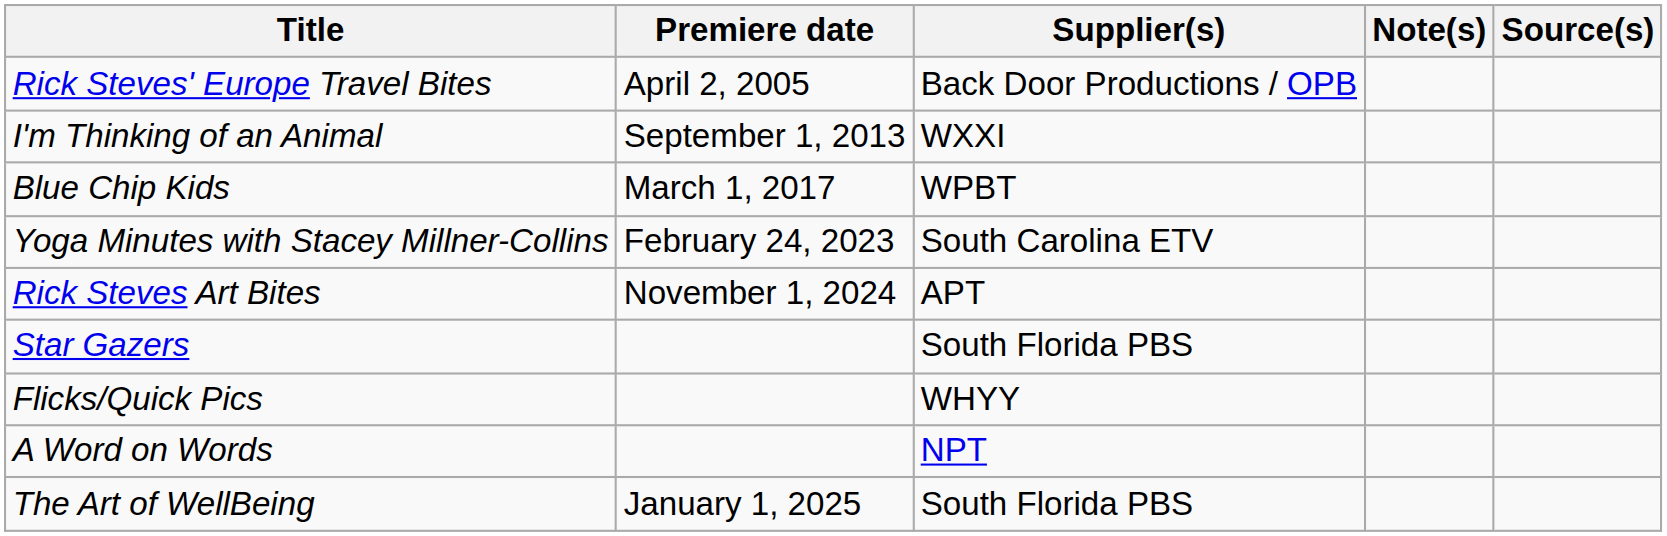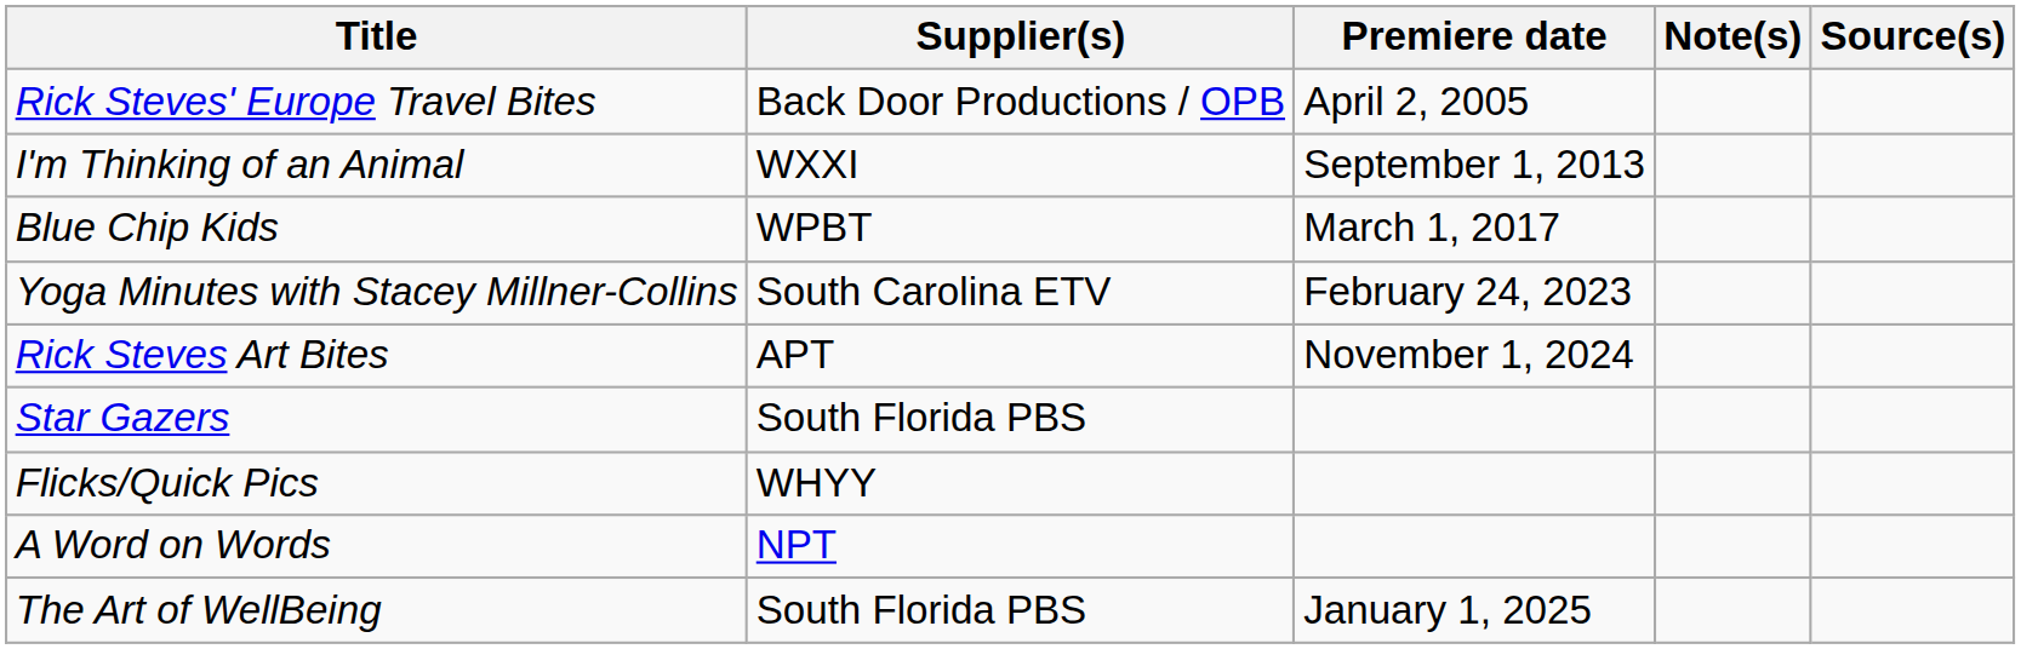columns swapped: Premiere date <-> Supplier(s)
